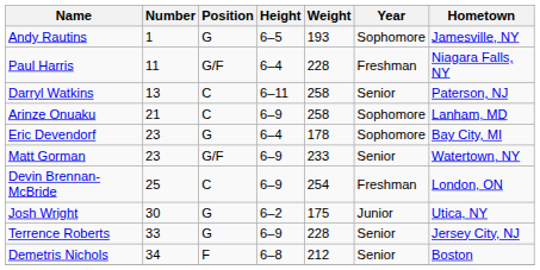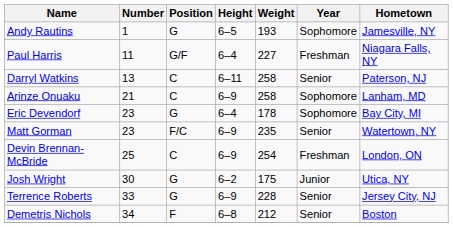Paul Harris | Weight: 228 -> 227
Matt Gorman | Position: G/F -> F/C
Matt Gorman | Weight: 233 -> 235
